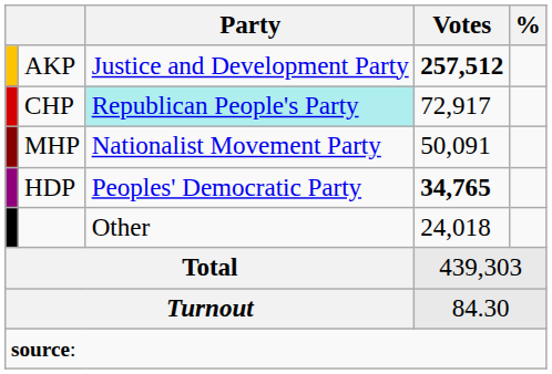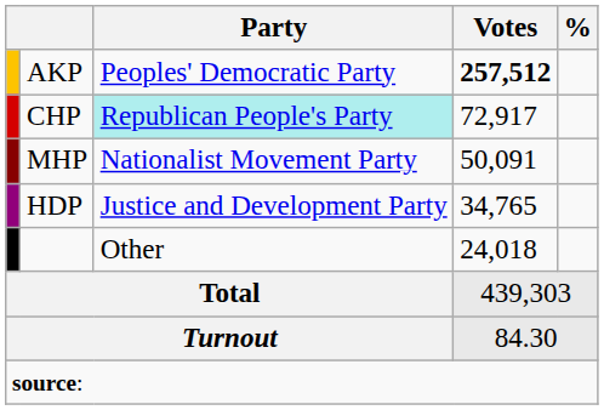AKP | Party: Justice and Development Party -> Peoples' Democratic Party
HDP | Party: Peoples' Democratic Party -> Justice and Development Party
HDP | Votes: bold -> normal
